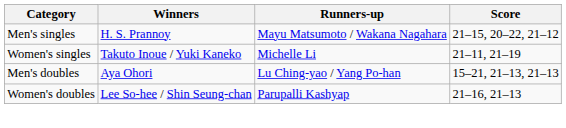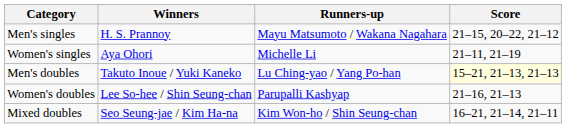Women's singles | Winners: Takuto Inoue / Yuki Kaneko -> Aya Ohori
Men's doubles | Winners: Aya Ohori -> Takuto Inoue / Yuki Kaneko
Men's doubles | Score: no background -> lightyellow background
+ row: Mixed doubles | Seo Seung-jae / Kim Ha-na | Kim Won-ho / Shin Seung-chan | 16–21, 21–14, 21–11
